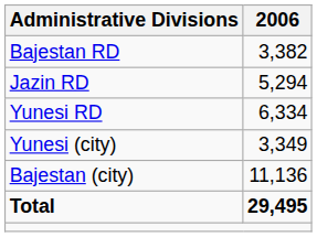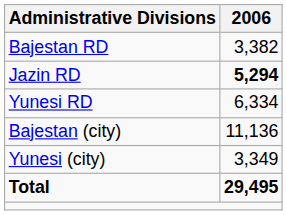Jazin RD | 2006: normal -> bold
rows swapped: Bajestan (city) <-> Yunesi (city)
